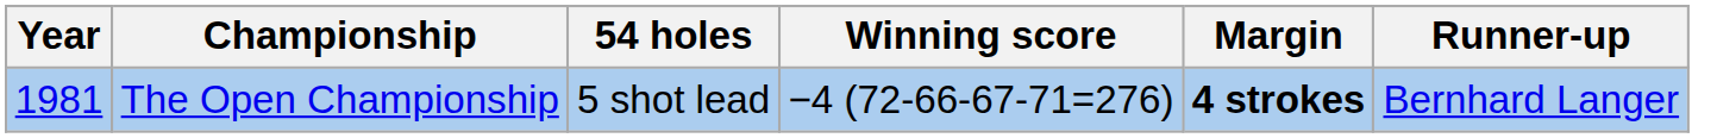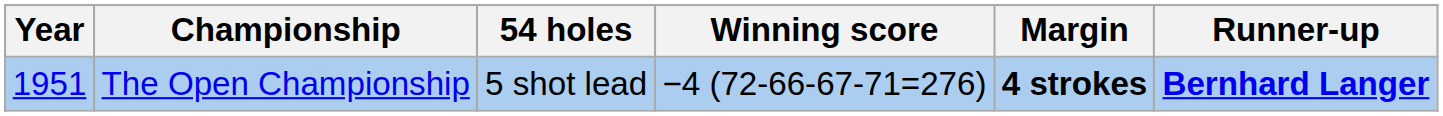The Open Championship | Year: 1981 -> 1951
The Open Championship | Runner-up: normal -> bold
